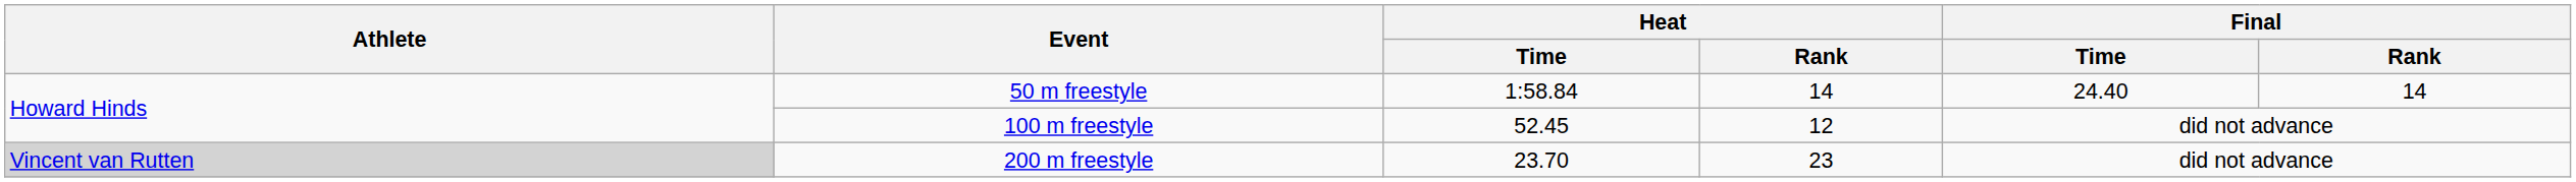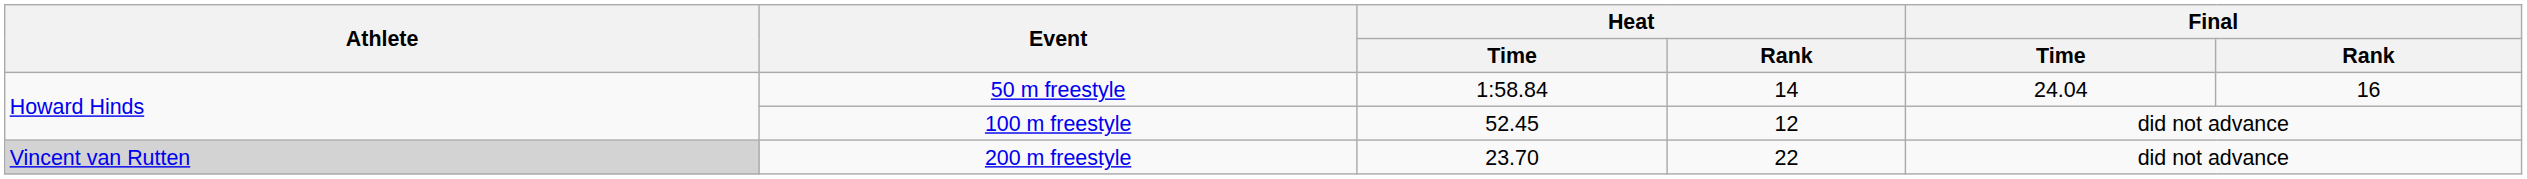50 m freestyle | Final / Time: 24.40 -> 24.04
50 m freestyle | Final / Rank: 14 -> 16
200 m freestyle | Heat / Rank: 23 -> 22
